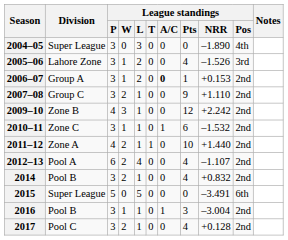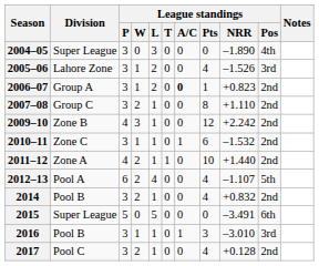2006–07 | League standings / NRR: +0.153 -> +0.823
2007–08 | League standings / Pts: 9 -> 8
2012–13 | League standings / Pos: 2nd -> 5th
2016 | League standings / NRR: –3.004 -> –3.010
2016 | League standings / Pos: 2nd -> 3rd
